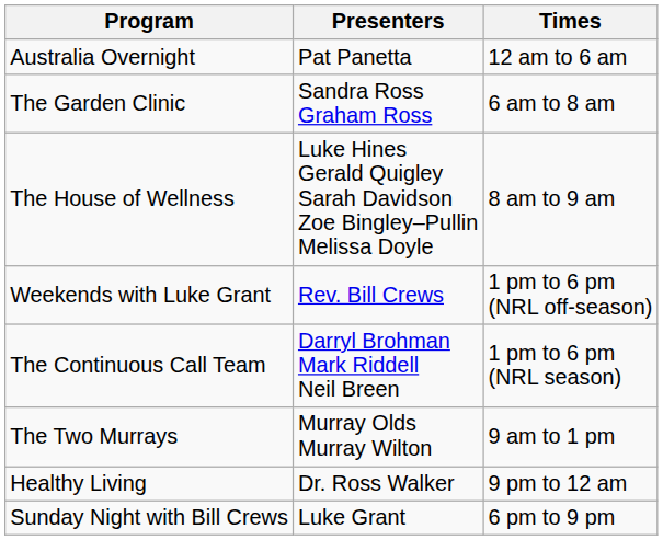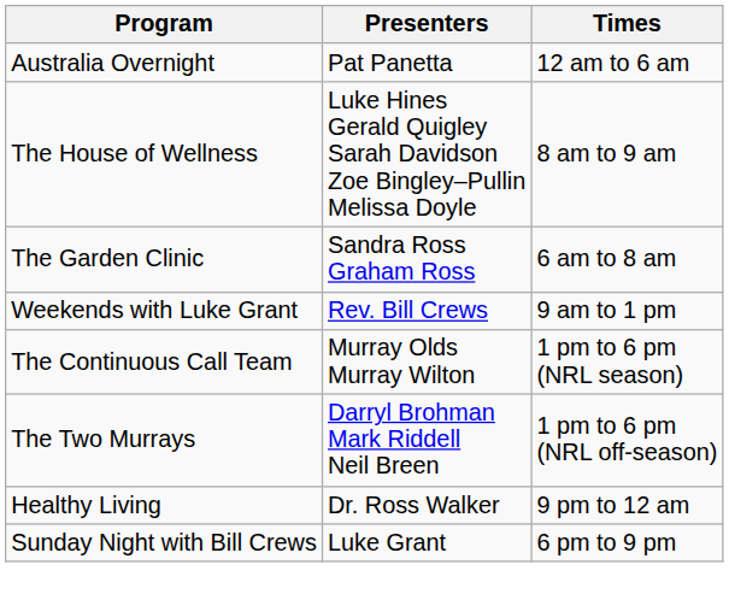rows swapped: The Garden Clinic <-> The House of Wellness
Weekends with Luke Grant | Times: 1 pm to 6 pm (NRL off-season) -> 9 am to 1 pm
The Continuous Call Team | Presenters: Darryl Brohman Mark Riddell Neil Breen -> Murray Olds Murray Wilton
The Two Murrays | Presenters: Murray Olds Murray Wilton -> Darryl Brohman Mark Riddell Neil Breen
The Two Murrays | Times: 9 am to 1 pm -> 1 pm to 6 pm (NRL off-season)
